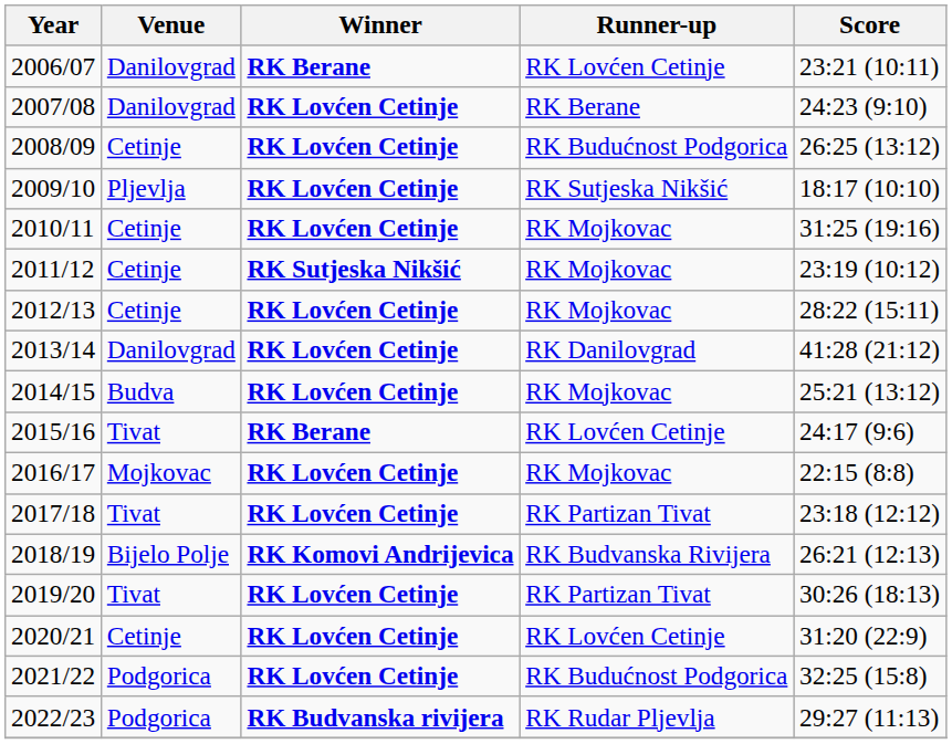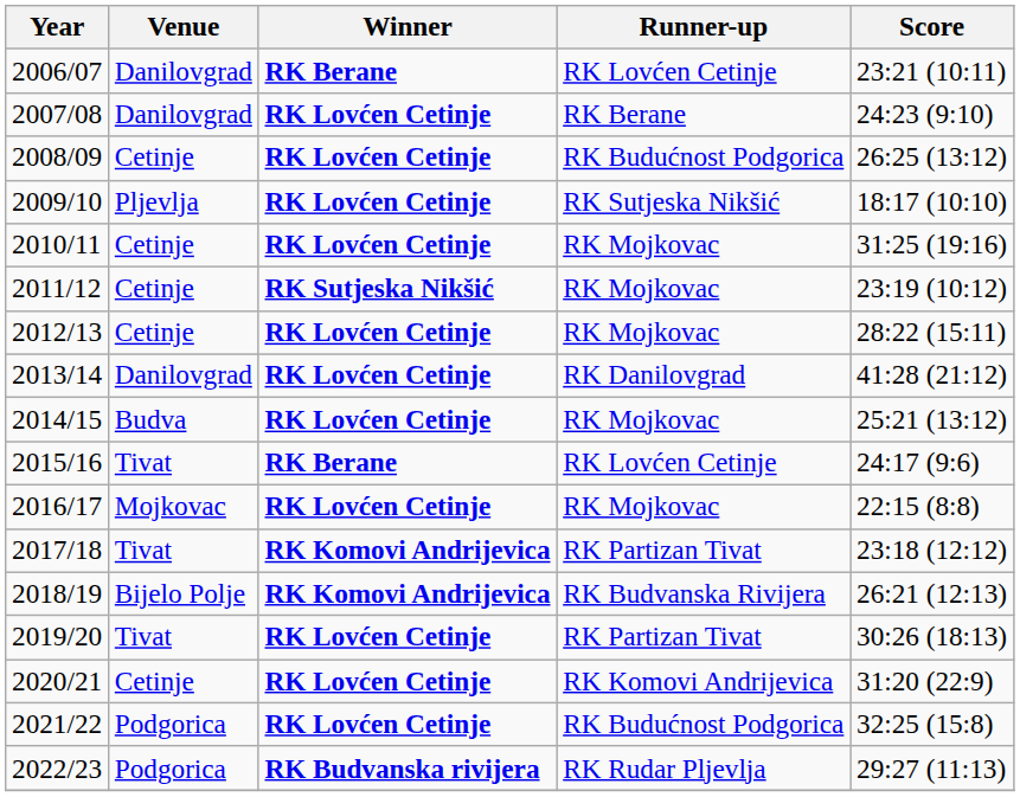2017/18 | Winner: RK Lovćen Cetinje -> RK Komovi Andrijevica
2020/21 | Runner-up: RK Lovćen Cetinje -> RK Komovi Andrijevica
